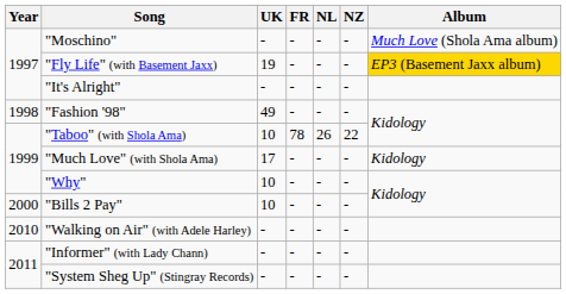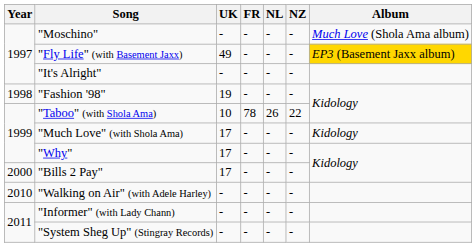"Fly Life" (with Basement Jaxx) | UK: 19 -> 49
"Fashion '98" | UK: 49 -> 19
"Why" | UK: 10 -> 17
"Bills 2 Pay" | UK: 10 -> 17
